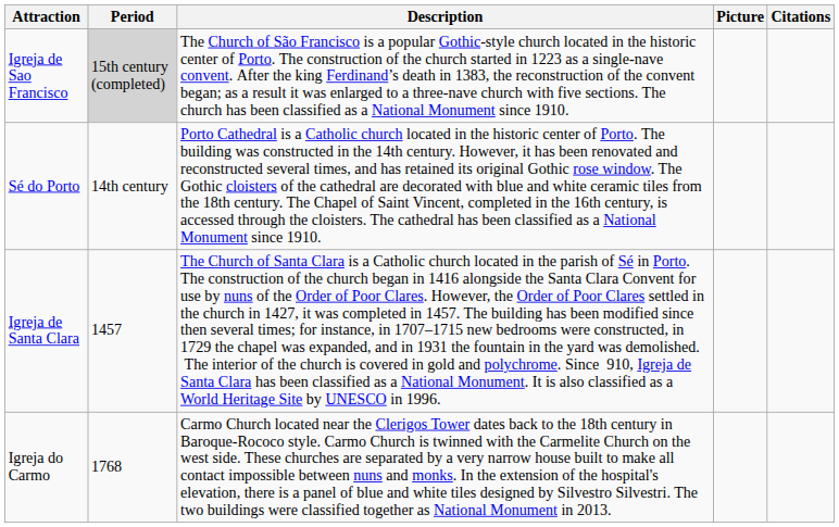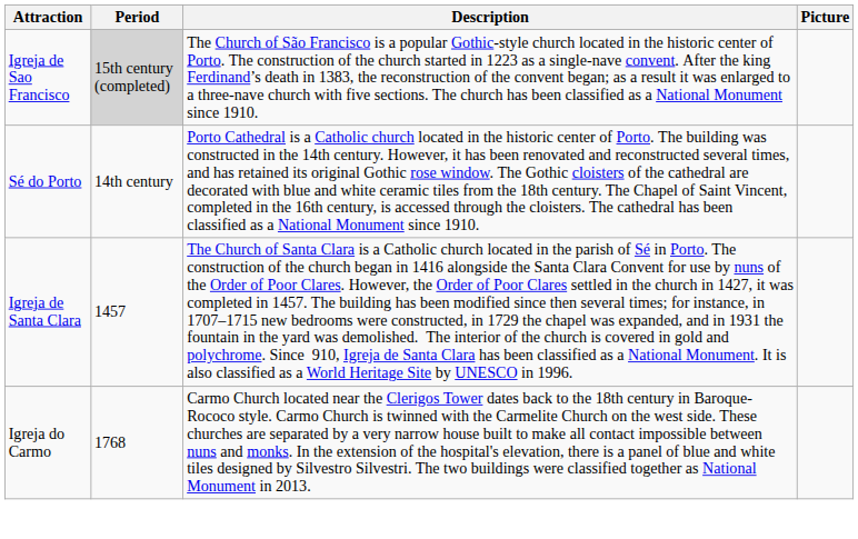- column: Citations
